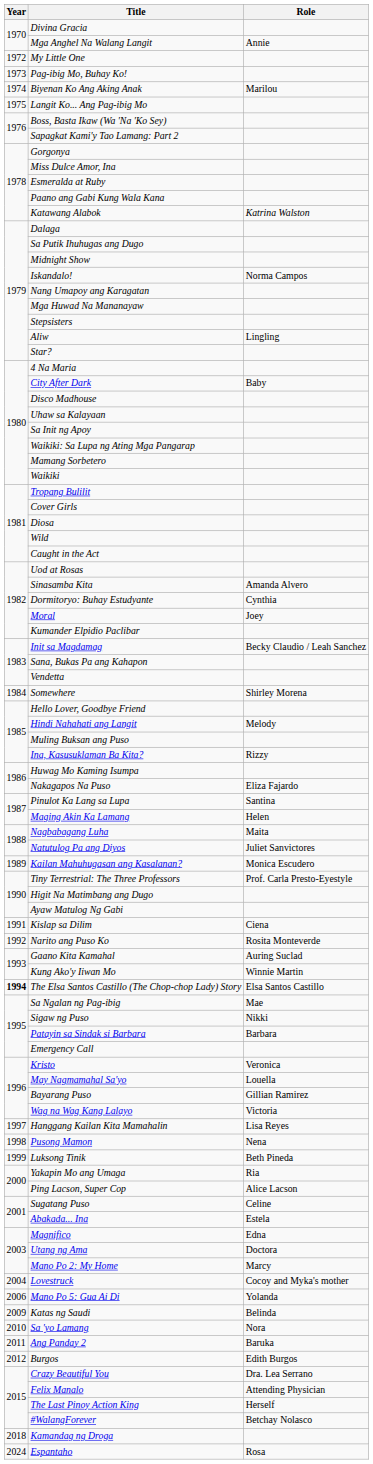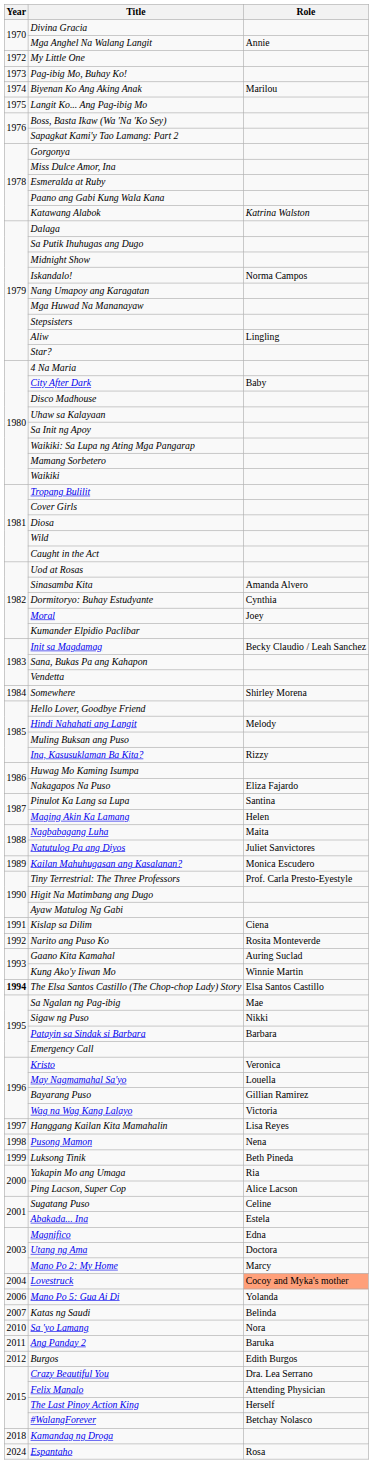Lovestruck | Role: no background -> lightsalmon background
Katas ng Saudi | Year: 2009 -> 2007
